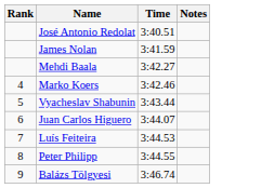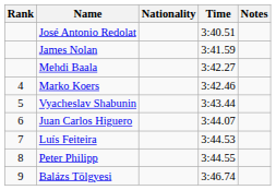+ column: Nationality
